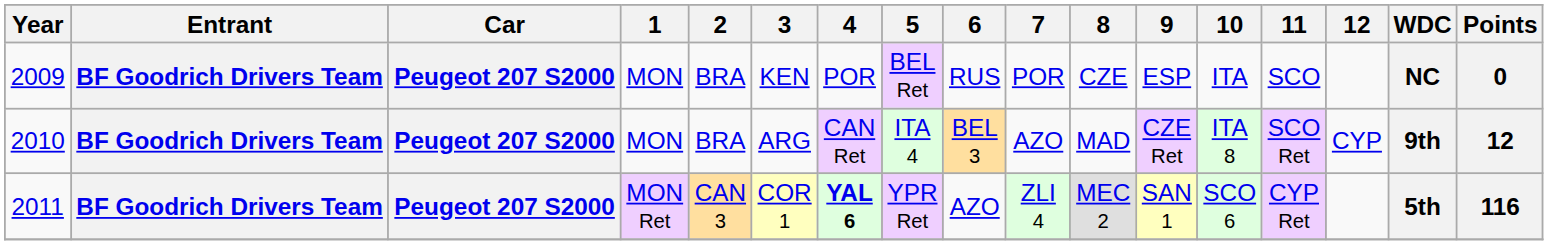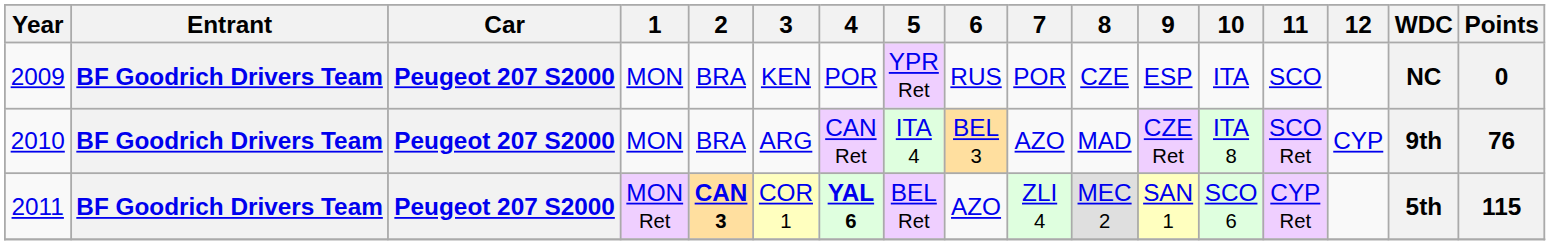2009 | 5: BEL Ret -> YPR Ret
2010 | Points: 12 -> 76
2011 | 2: normal -> bold
2011 | 5: YPR Ret -> BEL Ret
2011 | Points: 116 -> 115
